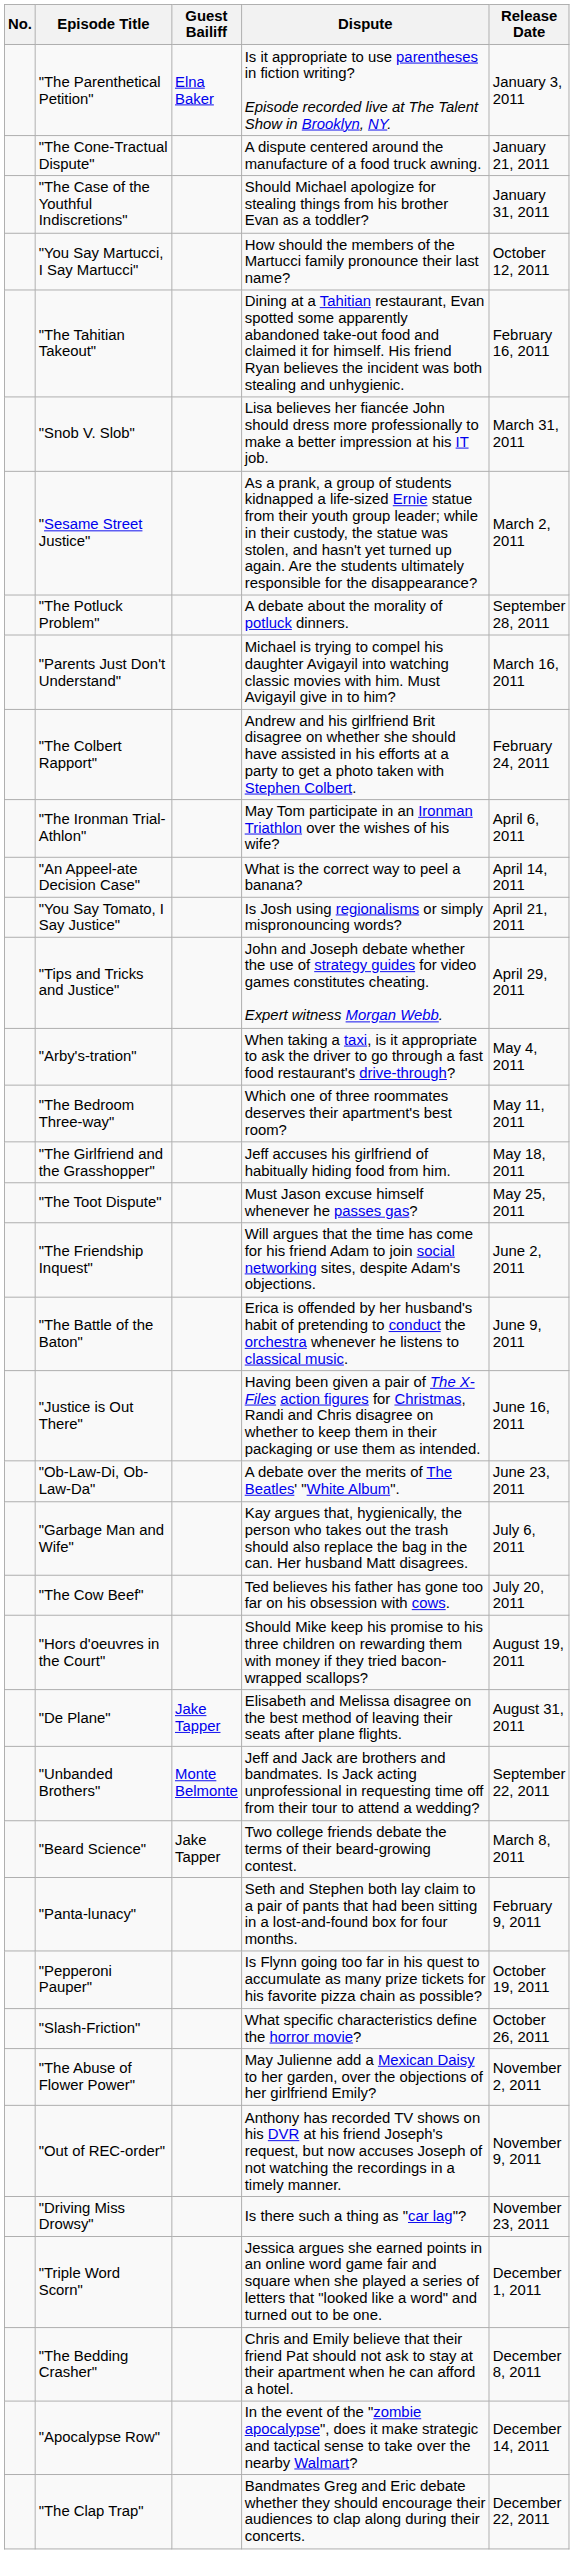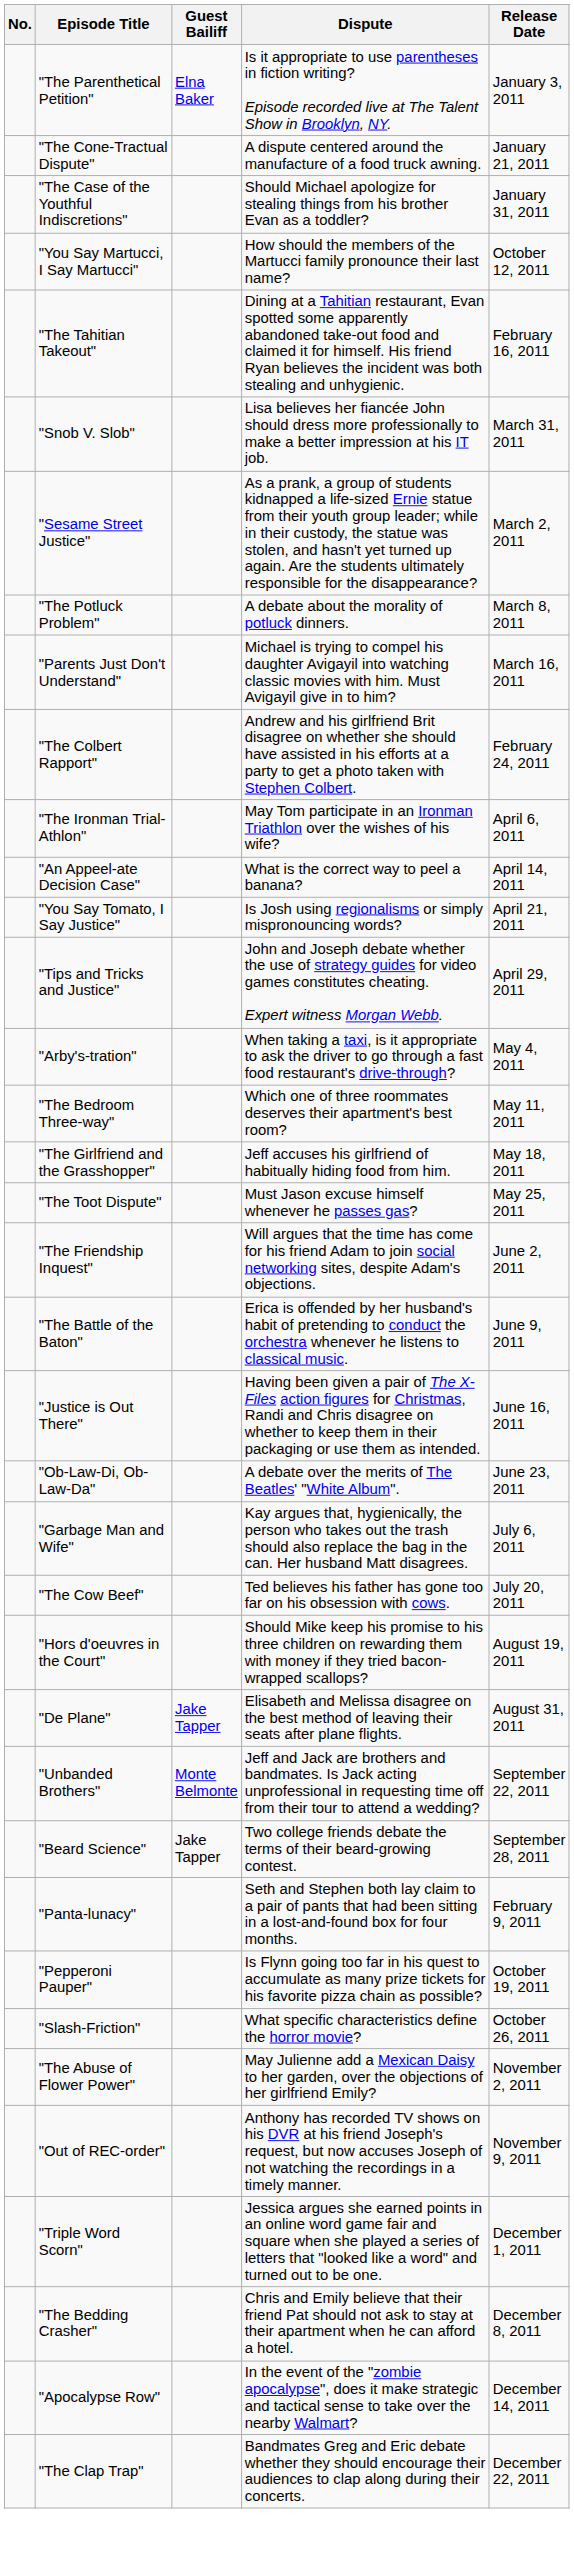"The Potluck Problem" | Release Date: September 28, 2011 -> March 8, 2011
"Beard Science" | Release Date: March 8, 2011 -> September 28, 2011
- row: "Driving Miss Drowsy" | Is there such a thing as "car lag"? | November 23, 2011
